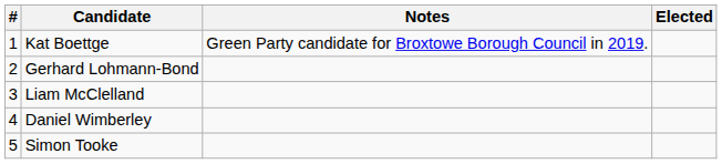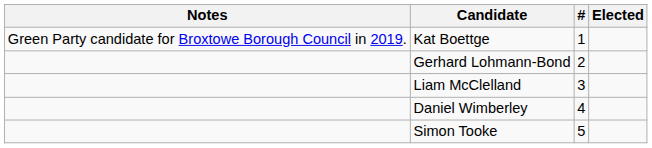columns swapped: # <-> Notes
